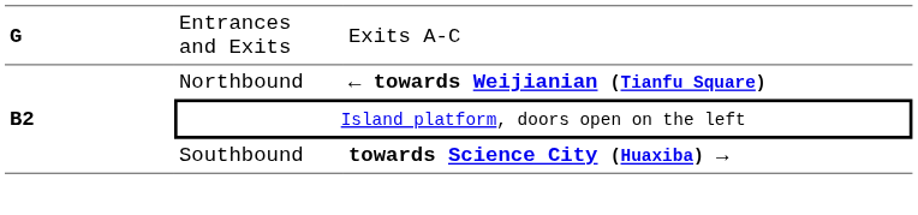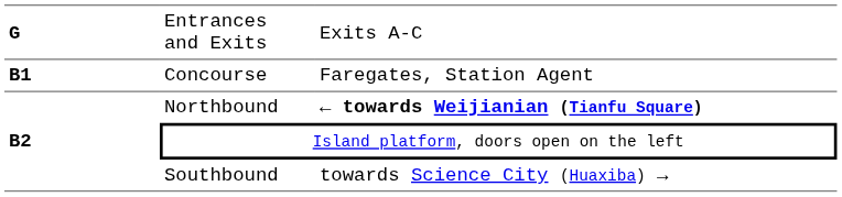+ row: B1 | Concourse | Faregates, Station Agent
Southbound | column 3: bold -> normal
